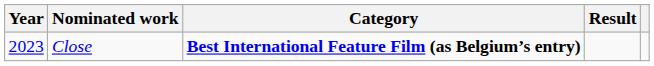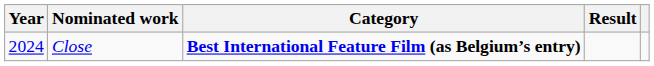Close | Year: 2023 -> 2024
